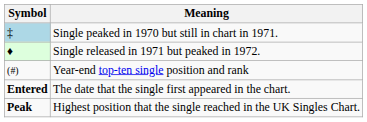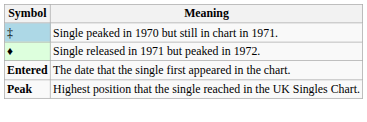- row: (#) | Year-end top-ten single position and rank
